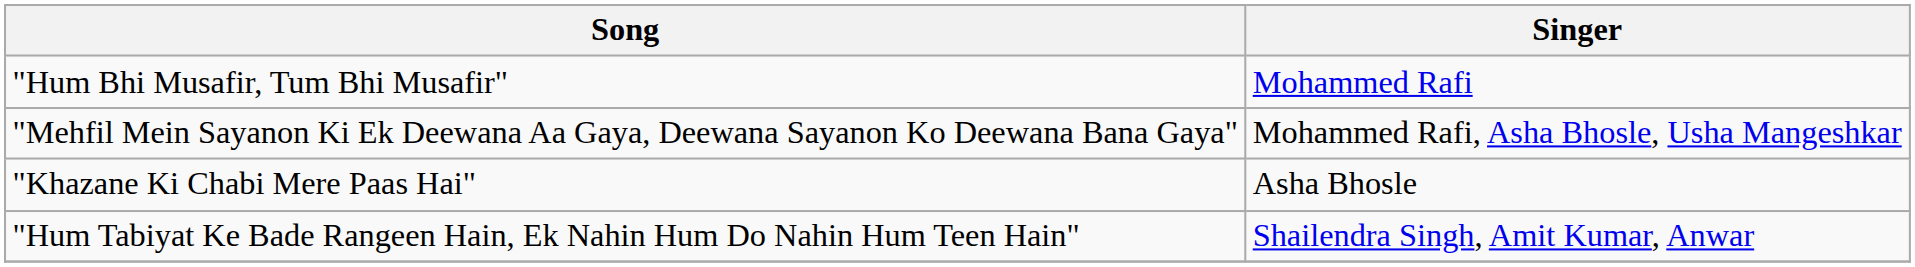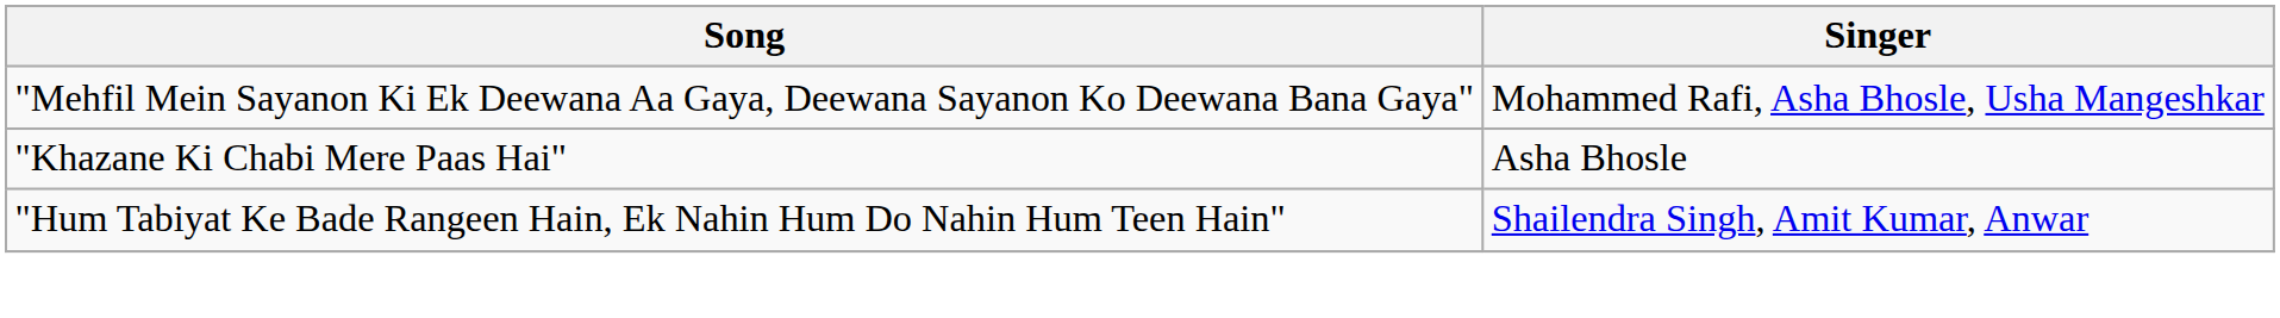- row: "Hum Bhi Musafir, Tum Bhi Musafir" | Mohammed Rafi
